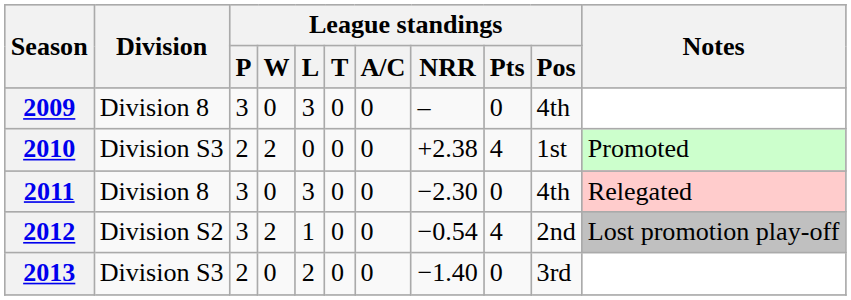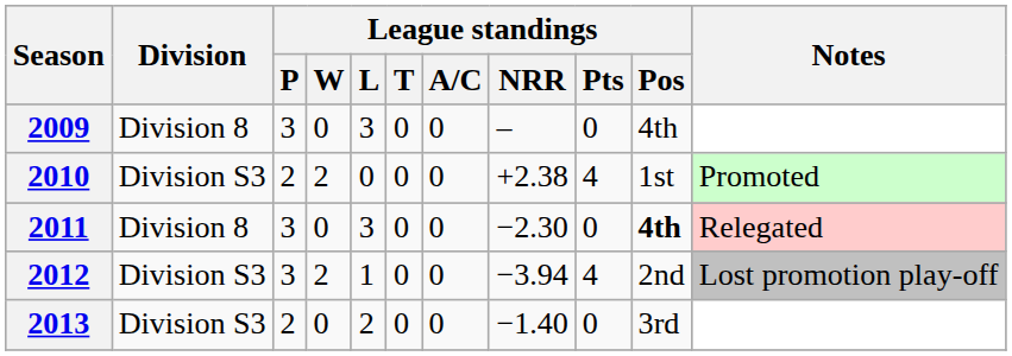2011 | League standings / Pos: normal -> bold
2012 | Division: Division S2 -> Division S3
2012 | League standings / NRR: −0.54 -> −3.94
